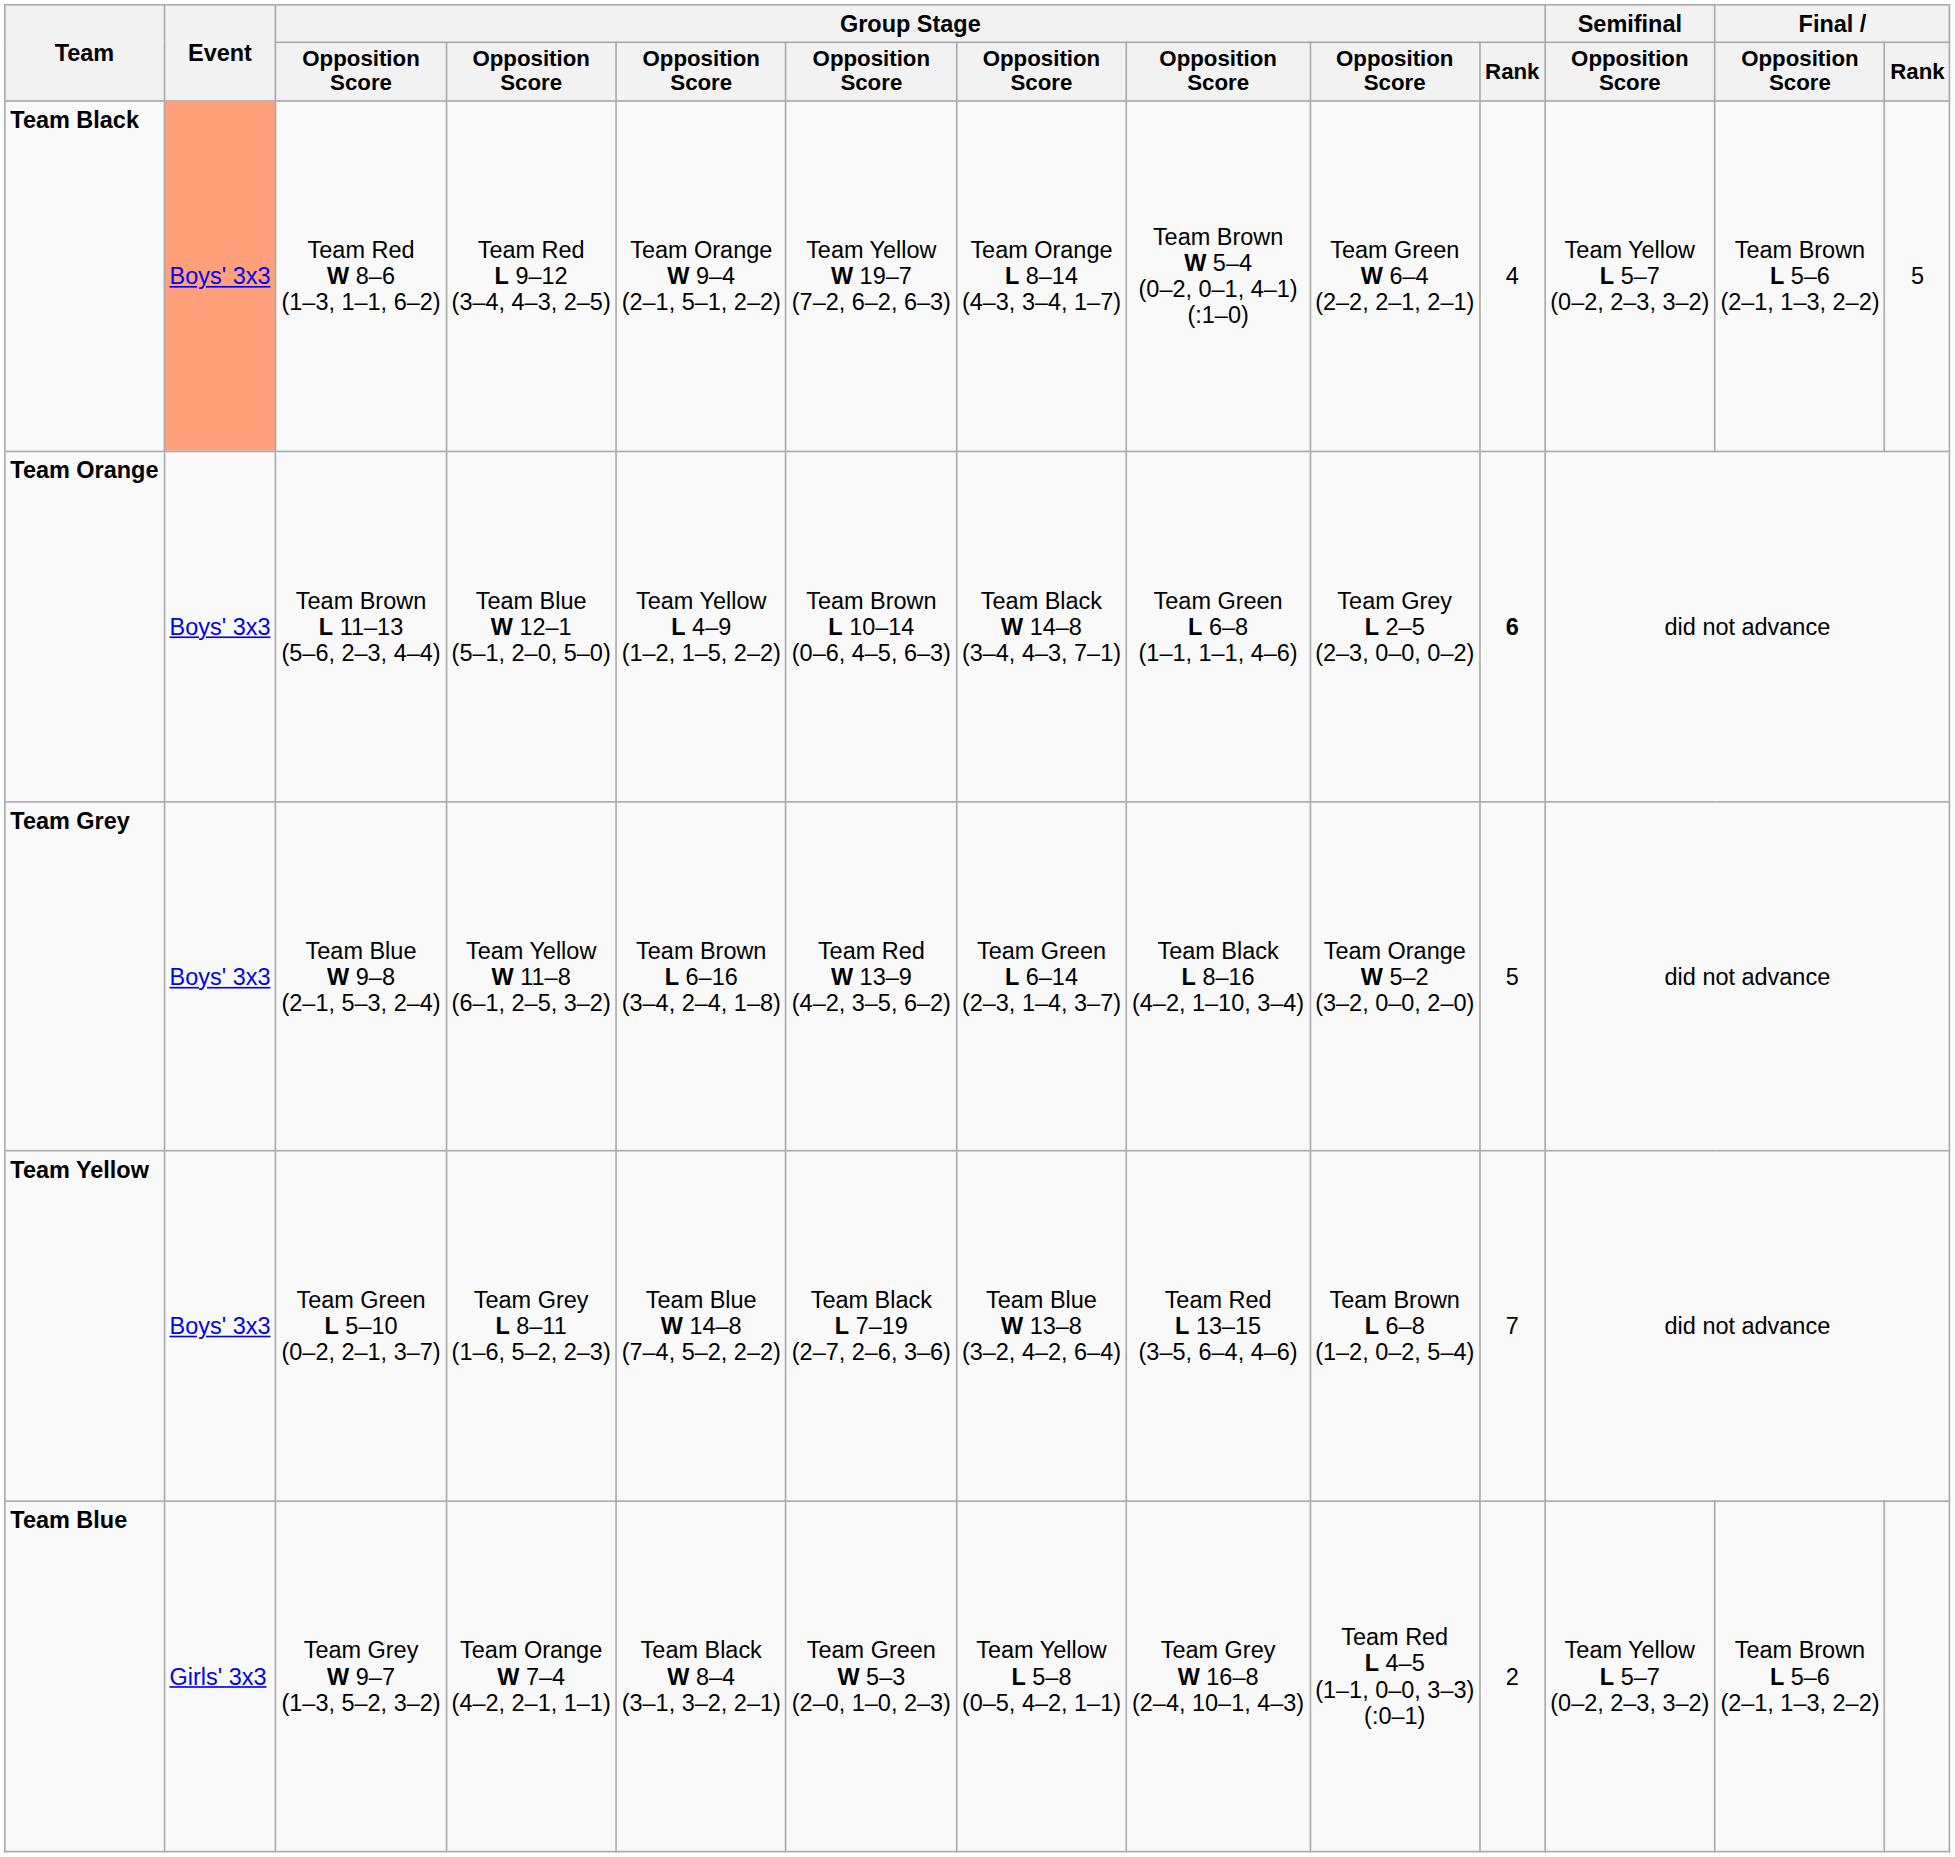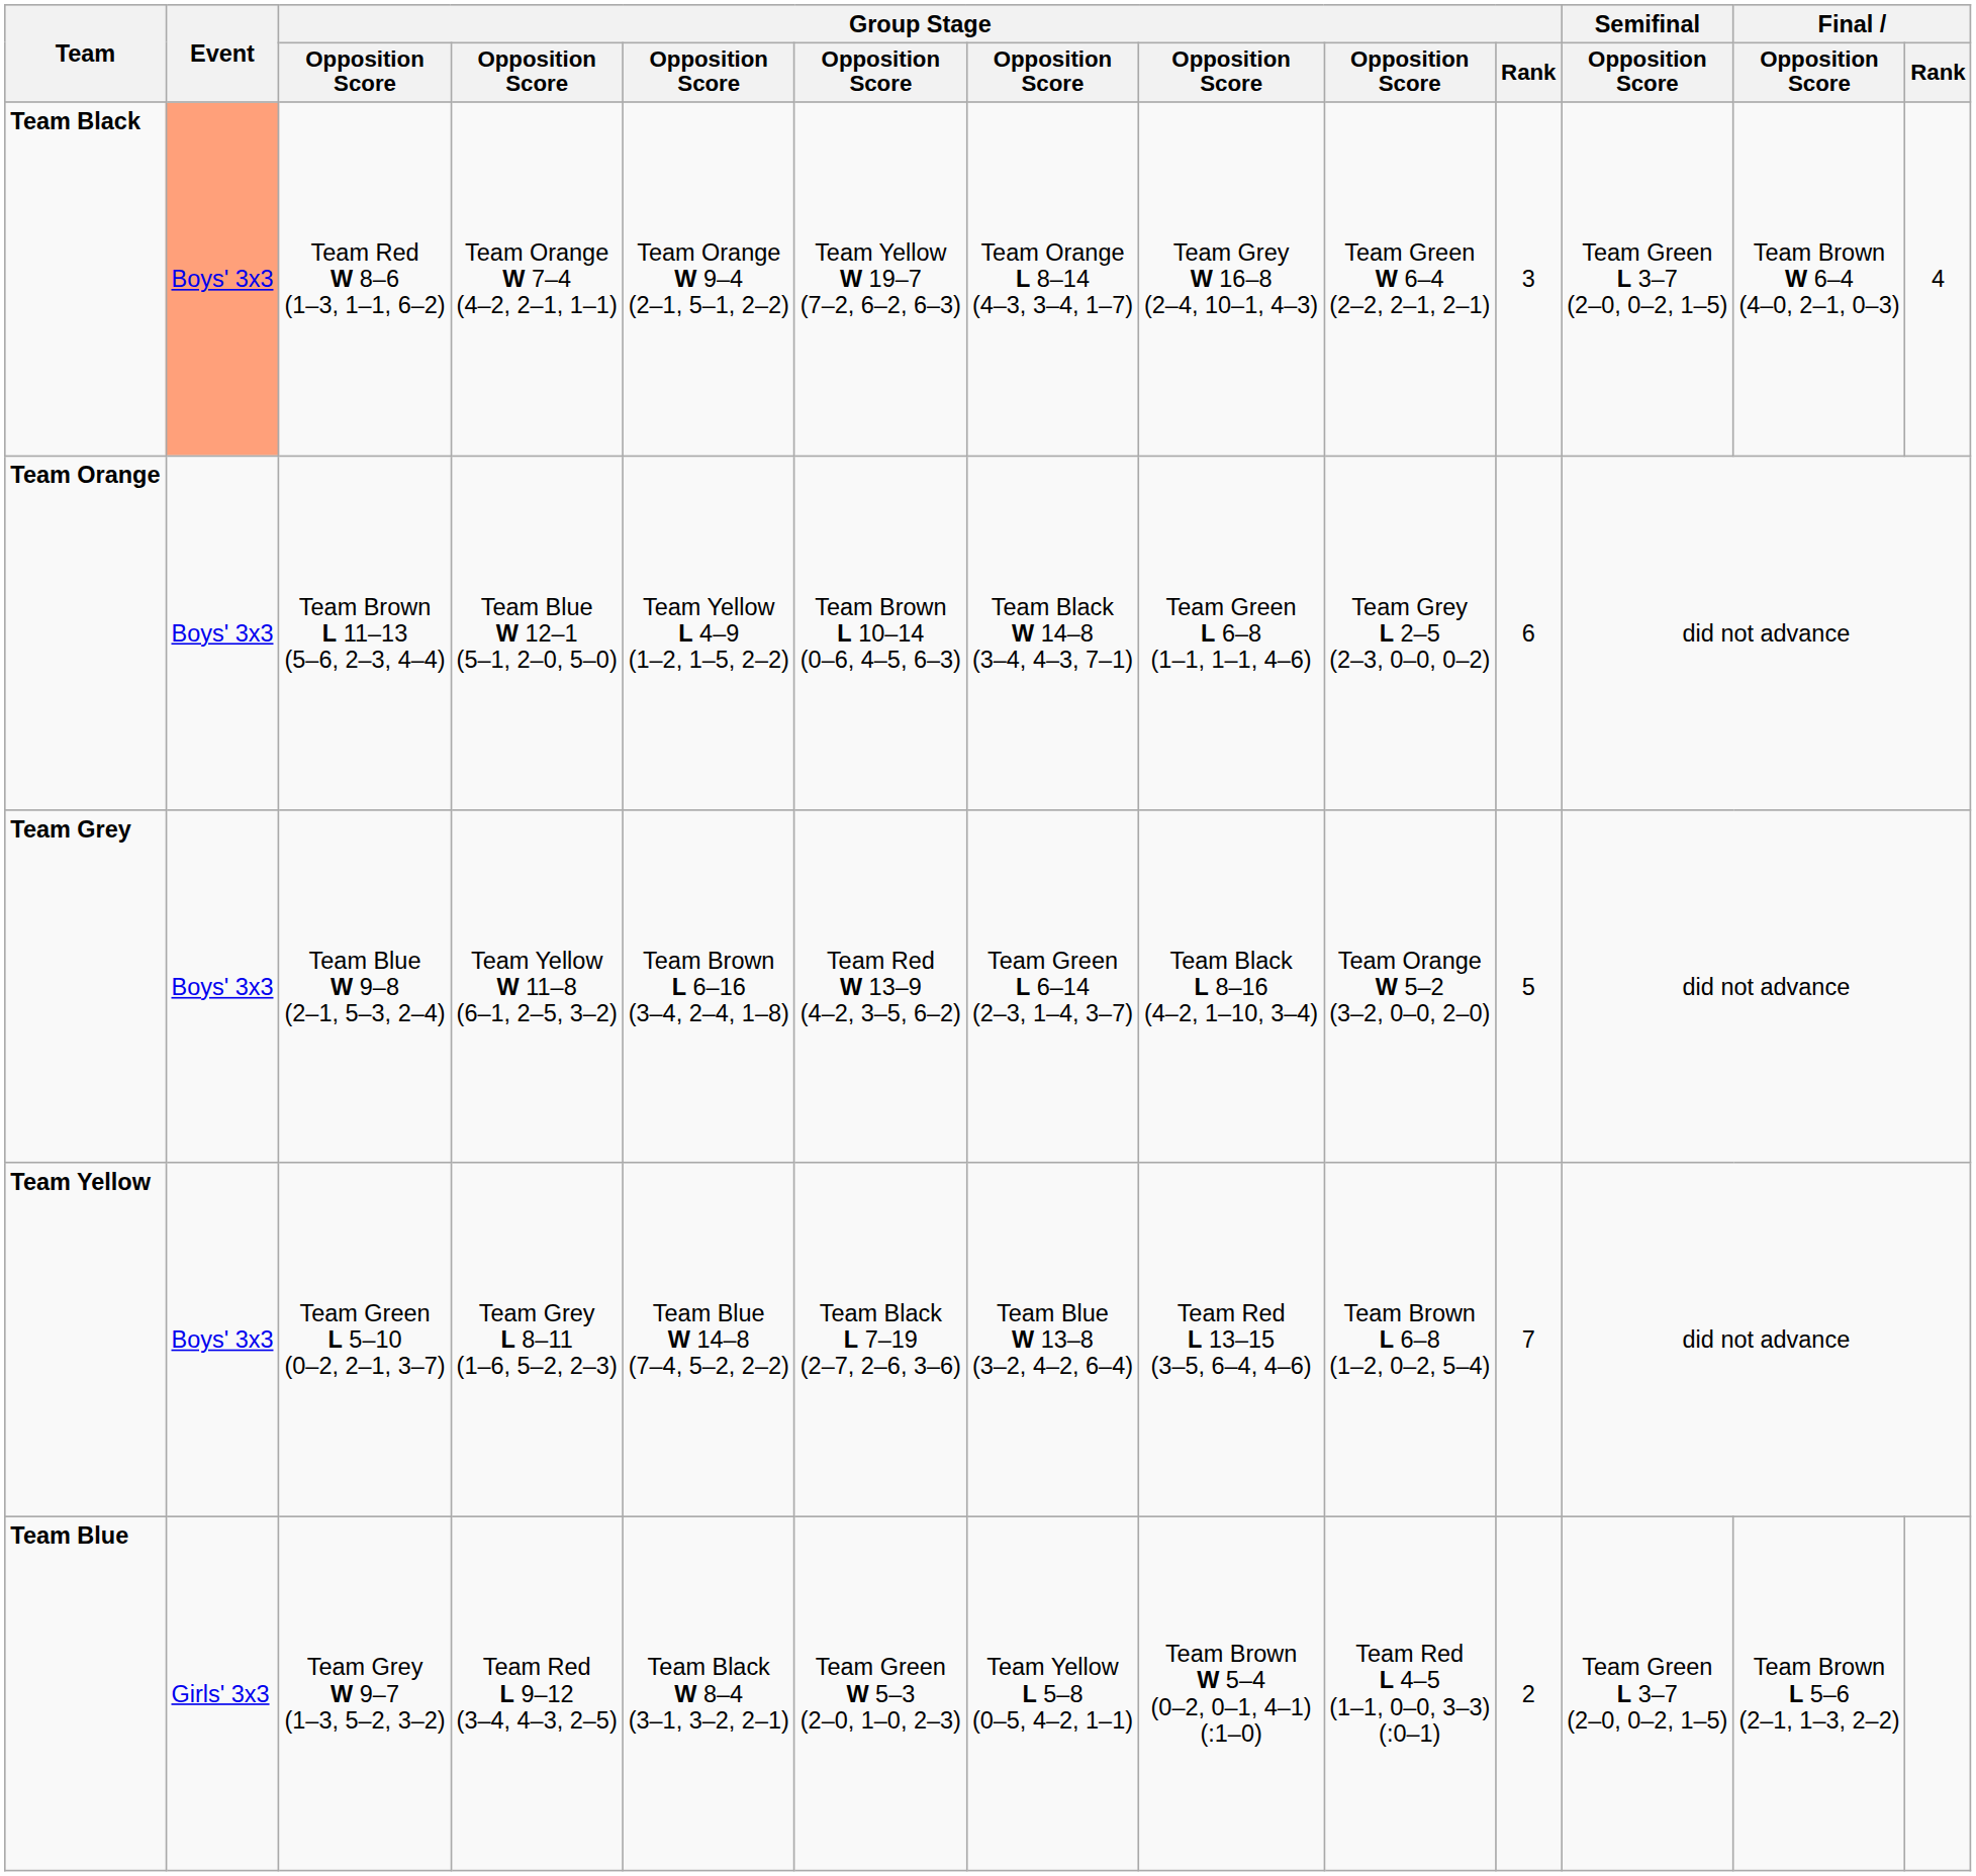Team Black | column 4: Team Red L 9–12 (3–4, 4–3, 2–5) -> Team Orange W 7–4 (4–2, 2–1, 1–1)
Team Black | column 8: Team Brown W 5–4 (0–2, 0–1, 4–1) (:1–0) -> Team Grey W 16–8 (2–4, 10–1, 4–3)
Team Black | Group Stage / Rank: 4 -> 3
Team Black | Semifinal / Opposition Score: Team Yellow L 5–7 (0–2, 2–3, 3–2) -> Team Green L 3–7 (2–0, 0–2, 1–5)
Team Black | Final / Opposition Score: Team Brown L 5–6 (2–1, 1–3, 2–2) -> Team Brown W 6–4 (4–0, 2–1, 0–3)
Team Black | Final / Rank: 5 -> 4
Team Orange | Group Stage / Rank: bold -> normal
Team Blue | column 4: Team Orange W 7–4 (4–2, 2–1, 1–1) -> Team Red L 9–12 (3–4, 4–3, 2–5)
Team Blue | column 8: Team Grey W 16–8 (2–4, 10–1, 4–3) -> Team Brown W 5–4 (0–2, 0–1, 4–1) (:1–0)
Team Blue | Semifinal / Opposition Score: Team Yellow L 5–7 (0–2, 2–3, 3–2) -> Team Green L 3–7 (2–0, 0–2, 1–5)
